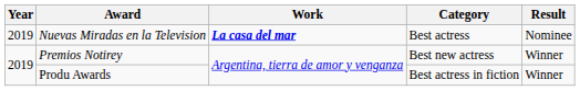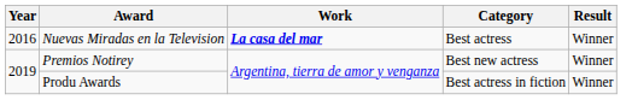Nuevas Miradas en la Television | Year: 2019 -> 2016
Nuevas Miradas en la Television | Result: Nominee -> Winner
